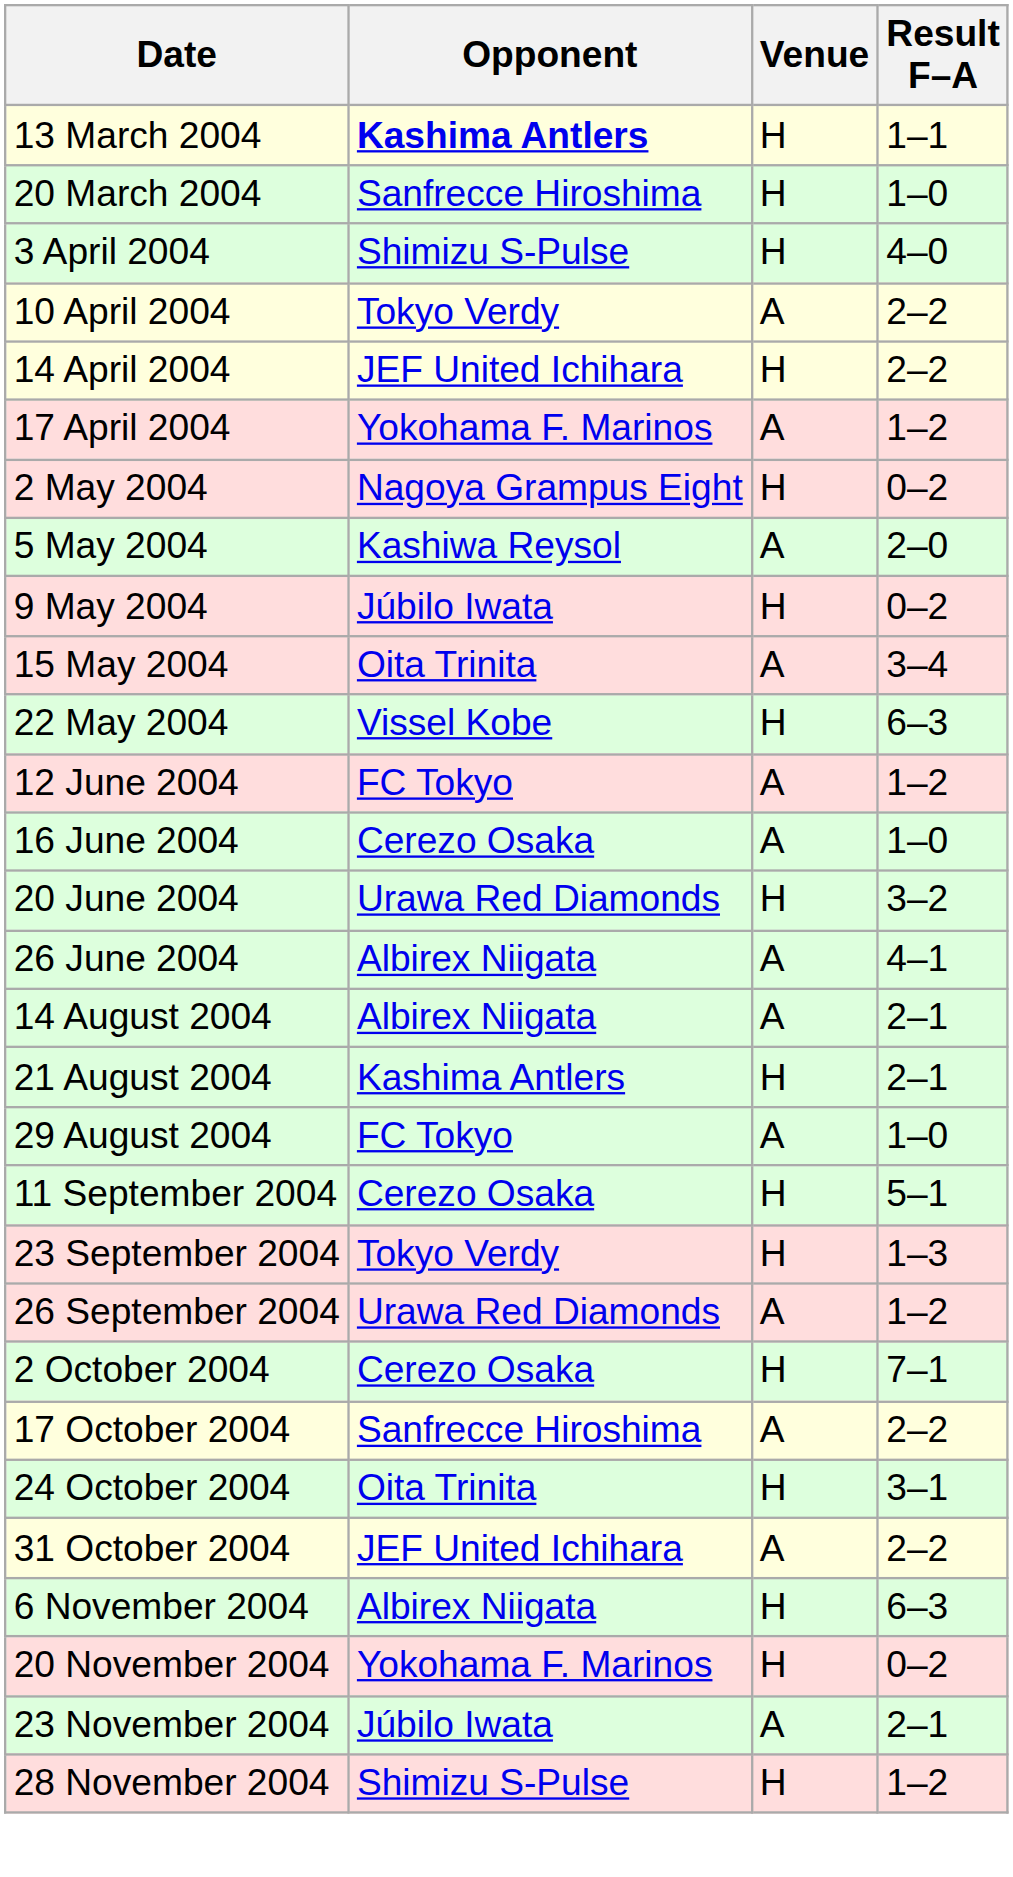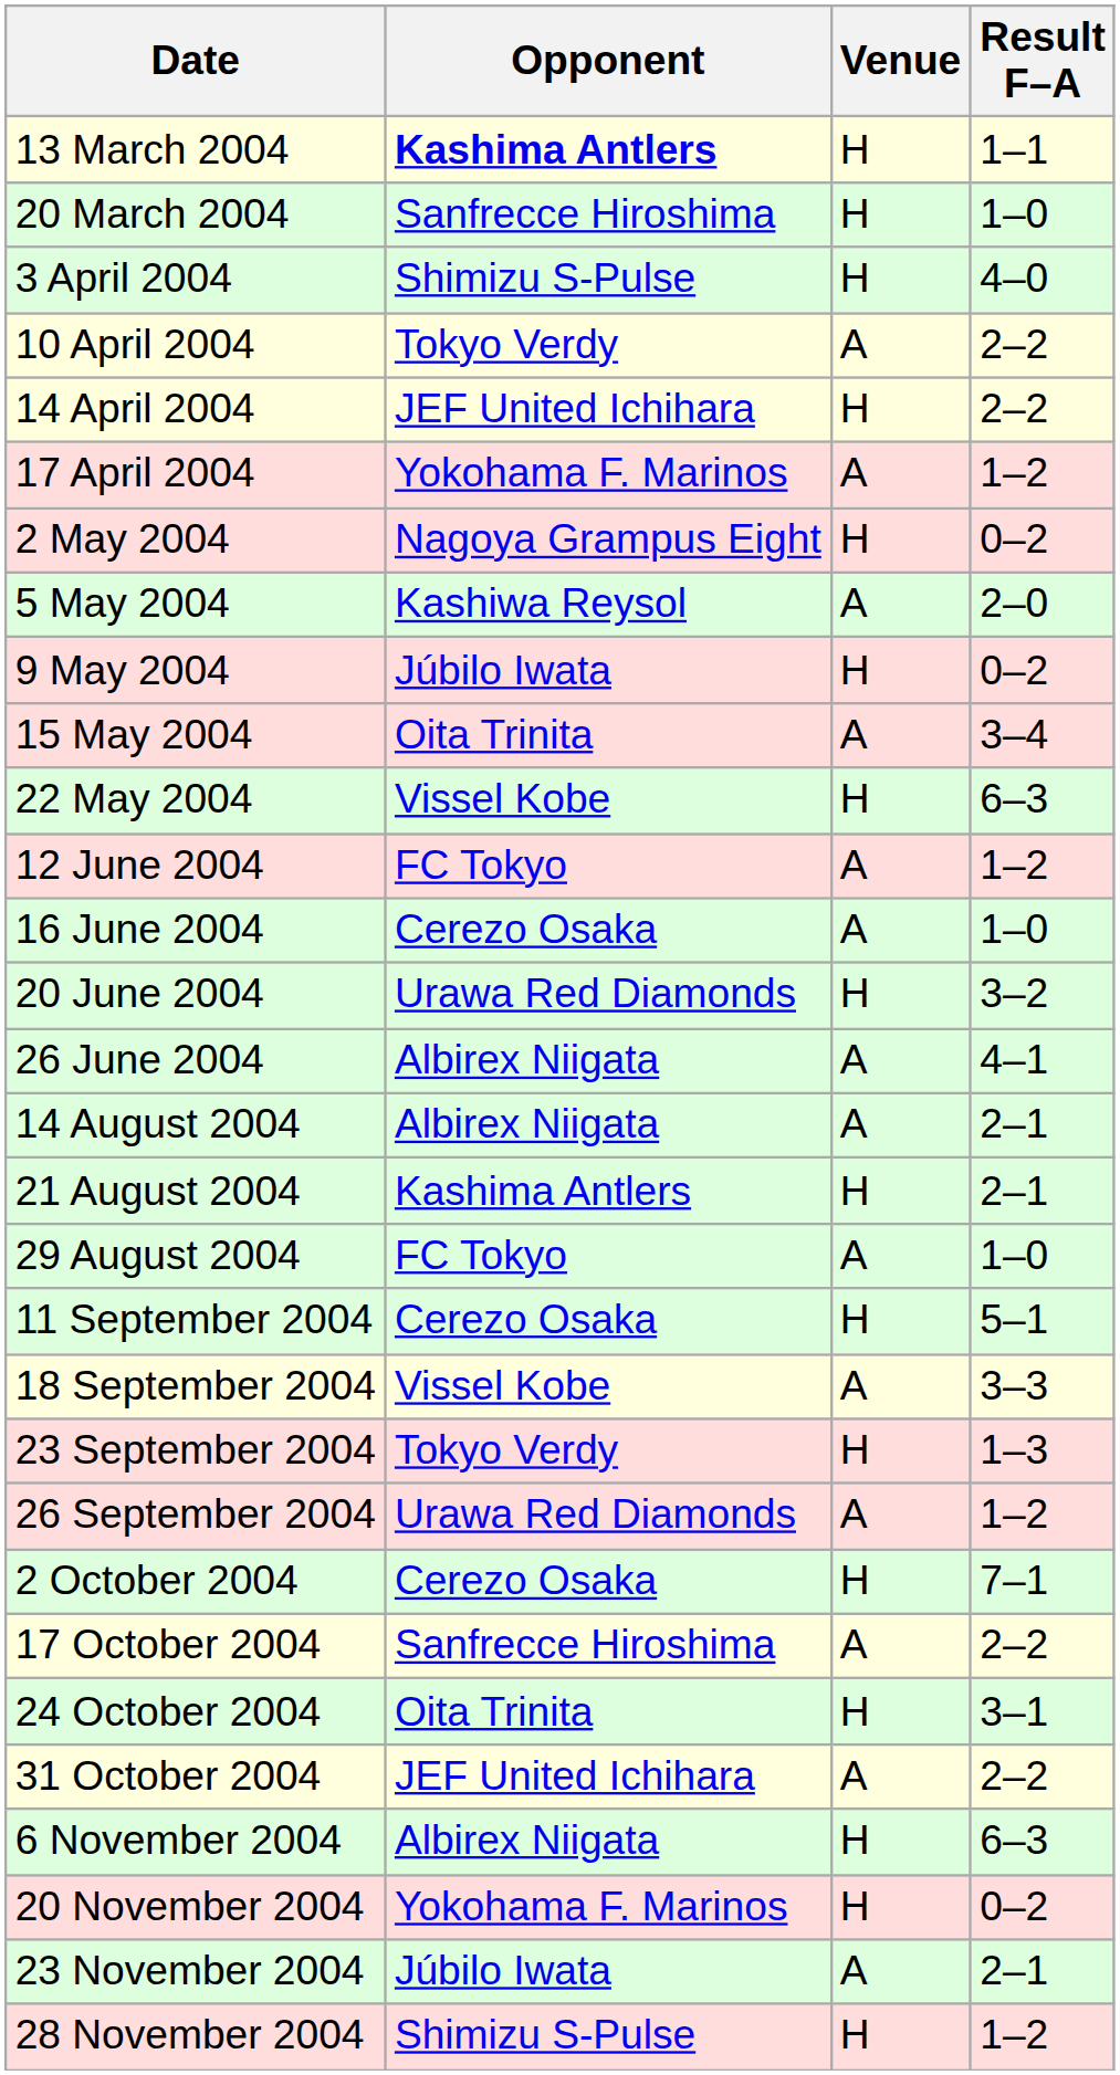+ row: 18 September 2004 | Vissel Kobe | A | 3–3
